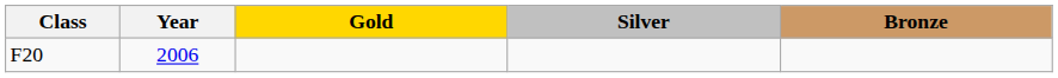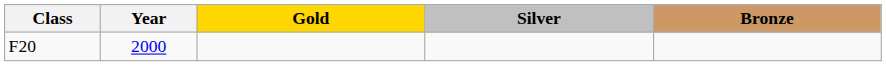F20 | Year: 2006 -> 2000
